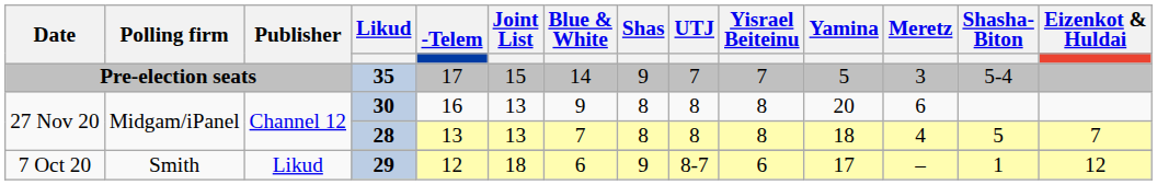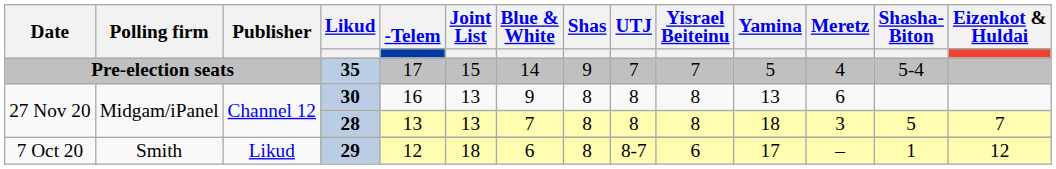35 | Meretz: 3 -> 4
30 | Yamina: 20 -> 13
28 | Meretz: 4 -> 3
29 | Shas: 9 -> 8
